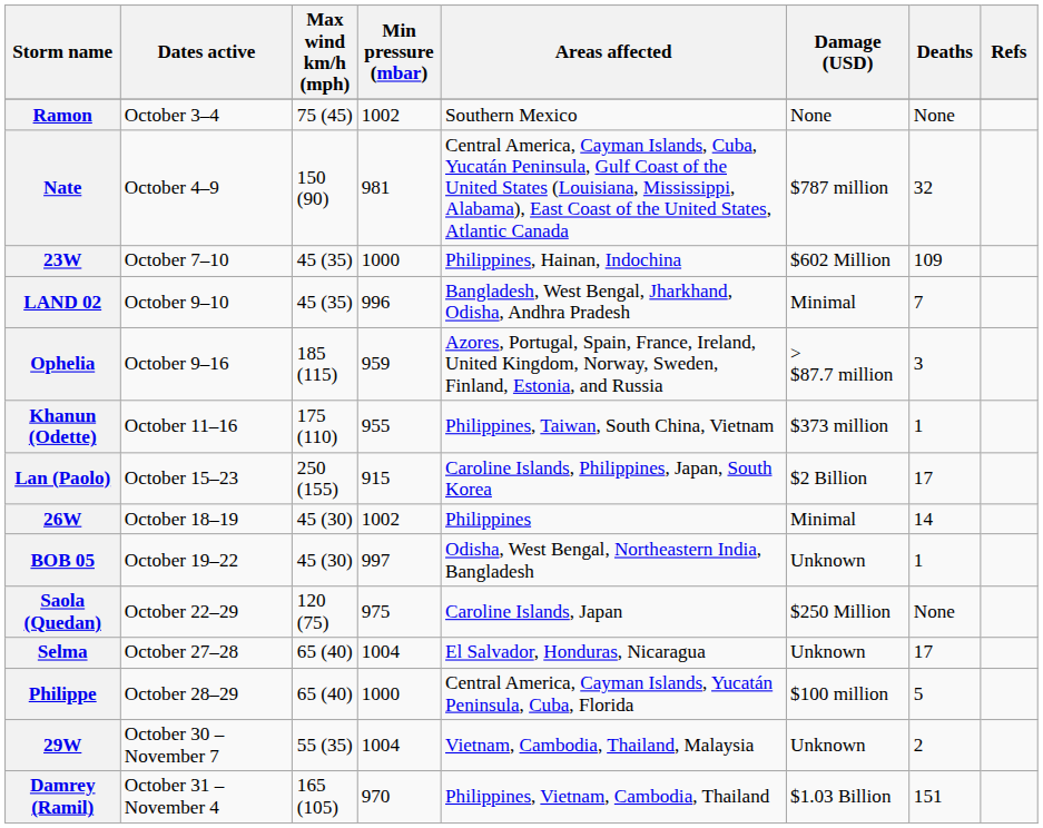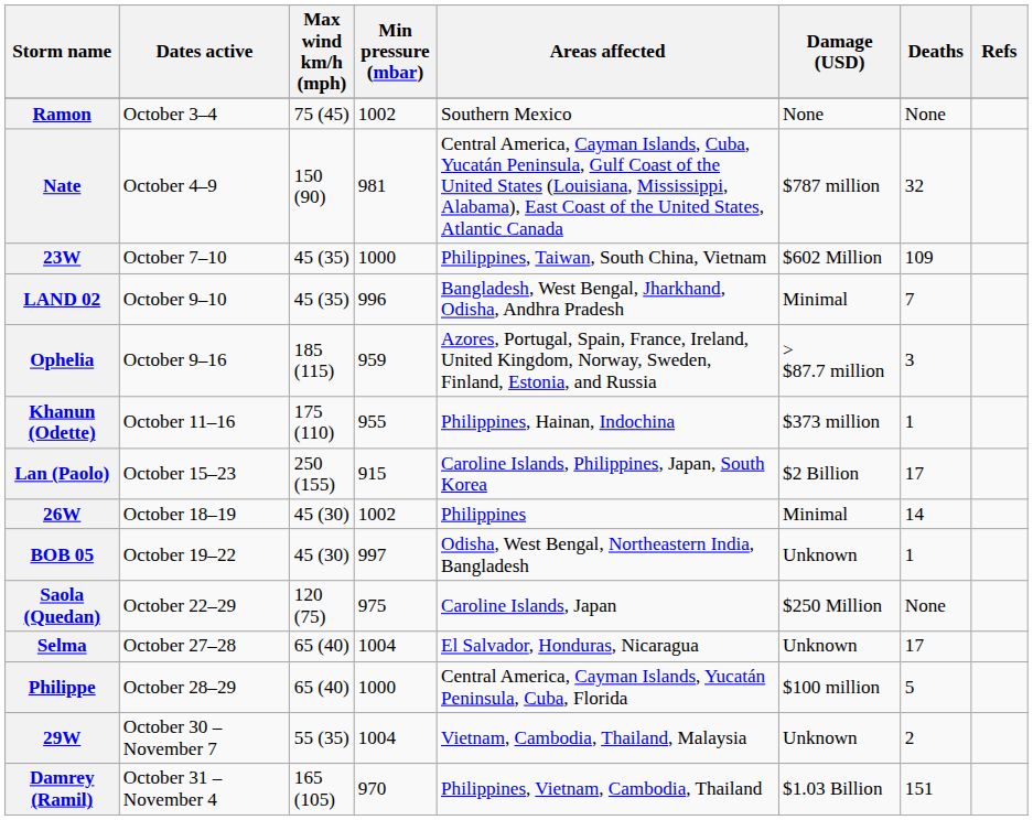23W | Areas affected: Philippines, Hainan, Indochina -> Philippines, Taiwan, South China, Vietnam
Khanun (Odette) | Areas affected: Philippines, Taiwan, South China, Vietnam -> Philippines, Hainan, Indochina
